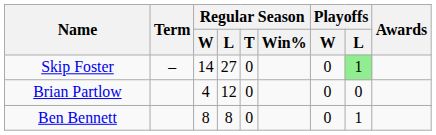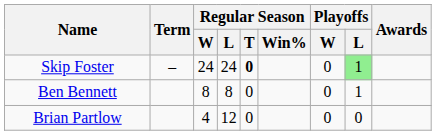Skip Foster | Regular Season / W: 14 -> 24
Skip Foster | Regular Season / L: 27 -> 24
Skip Foster | Regular Season / T: normal -> bold
rows swapped: Brian Partlow <-> Ben Bennett
